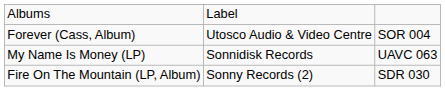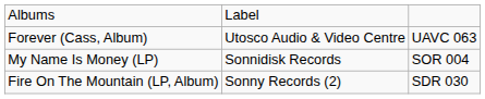Forever (Cass, Album) | column 3: SOR 004 -> UAVC 063
My Name Is Money (LP) | column 3: UAVC 063 -> SOR 004
